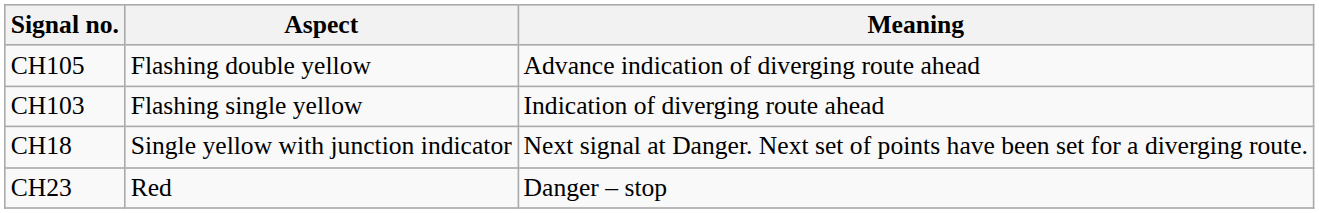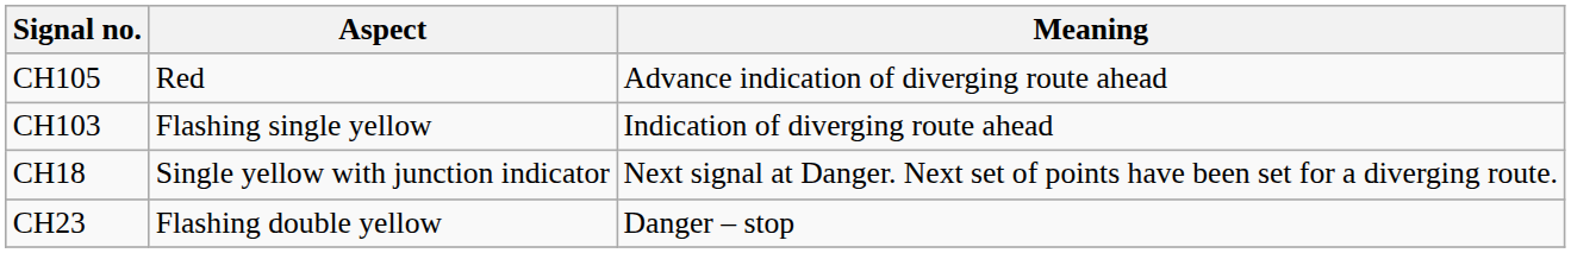CH105 | Aspect: Flashing double yellow -> Red
CH23 | Aspect: Red -> Flashing double yellow
